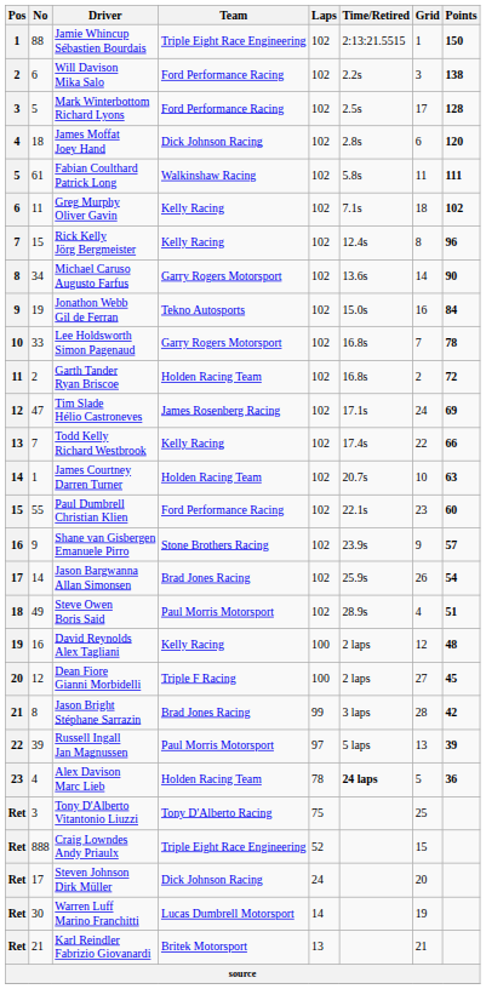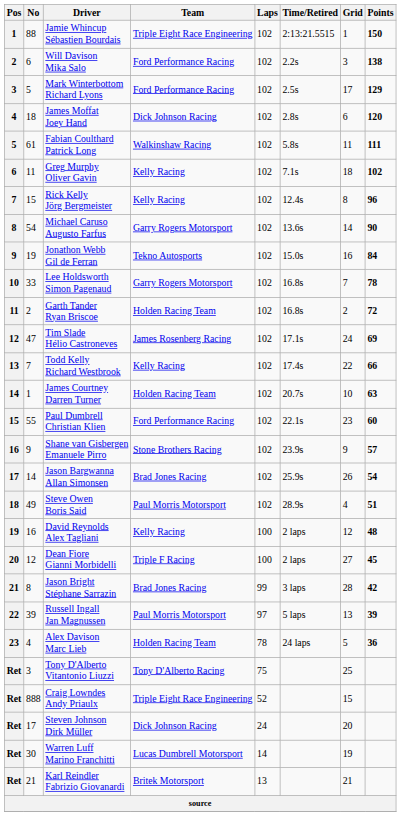Mark Winterbottom Richard Lyons | Points: 128 -> 129
Michael Caruso Augusto Farfus | No: 34 -> 54
Alex Davison Marc Lieb | Time/Retired: bold -> normal
